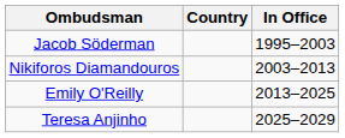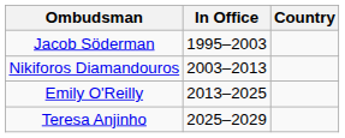columns swapped: In Office <-> Country
